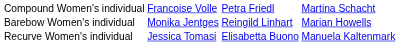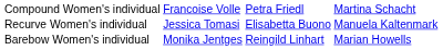rows swapped: Recurve Women's individual <-> Barebow Women's individual
